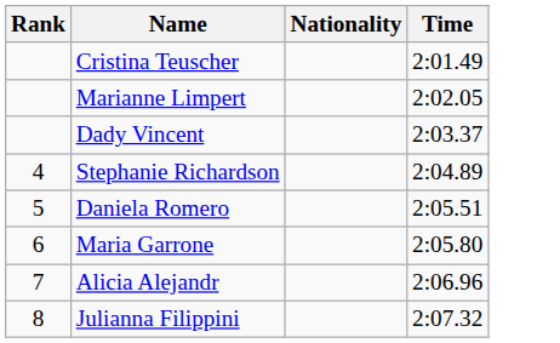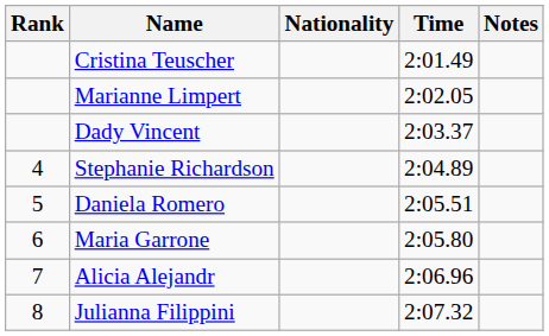+ column: Notes
